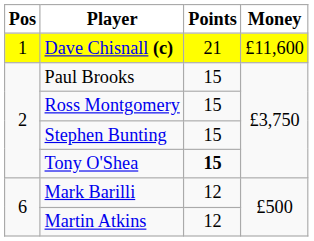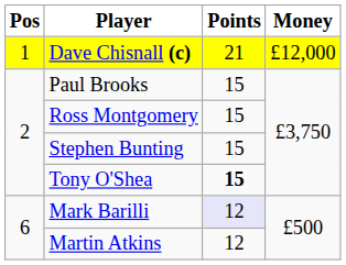Dave Chisnall (c) | Money: £11,600 -> £12,000
Mark Barilli | Points: no background -> lavender background
